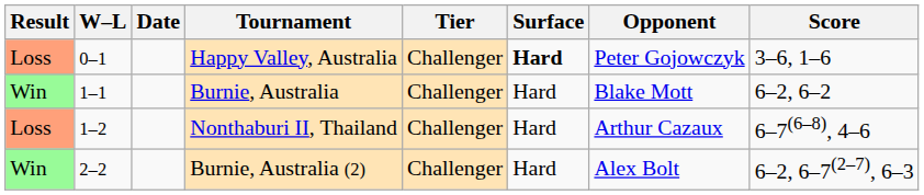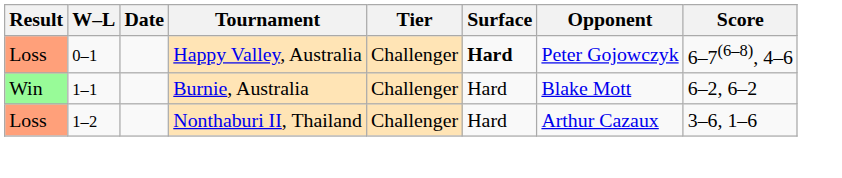Happy Valley, Australia | Score: 3–6, 1–6 -> 6–7(6–8), 4–6
Nonthaburi II, Thailand | Score: 6–7(6–8), 4–6 -> 3–6, 1–6
- row: Win | 2–2 | Burnie, Australia (2) | Challenger | Hard | Alex Bolt | 6–2, 6–7(2–7), 6–3
